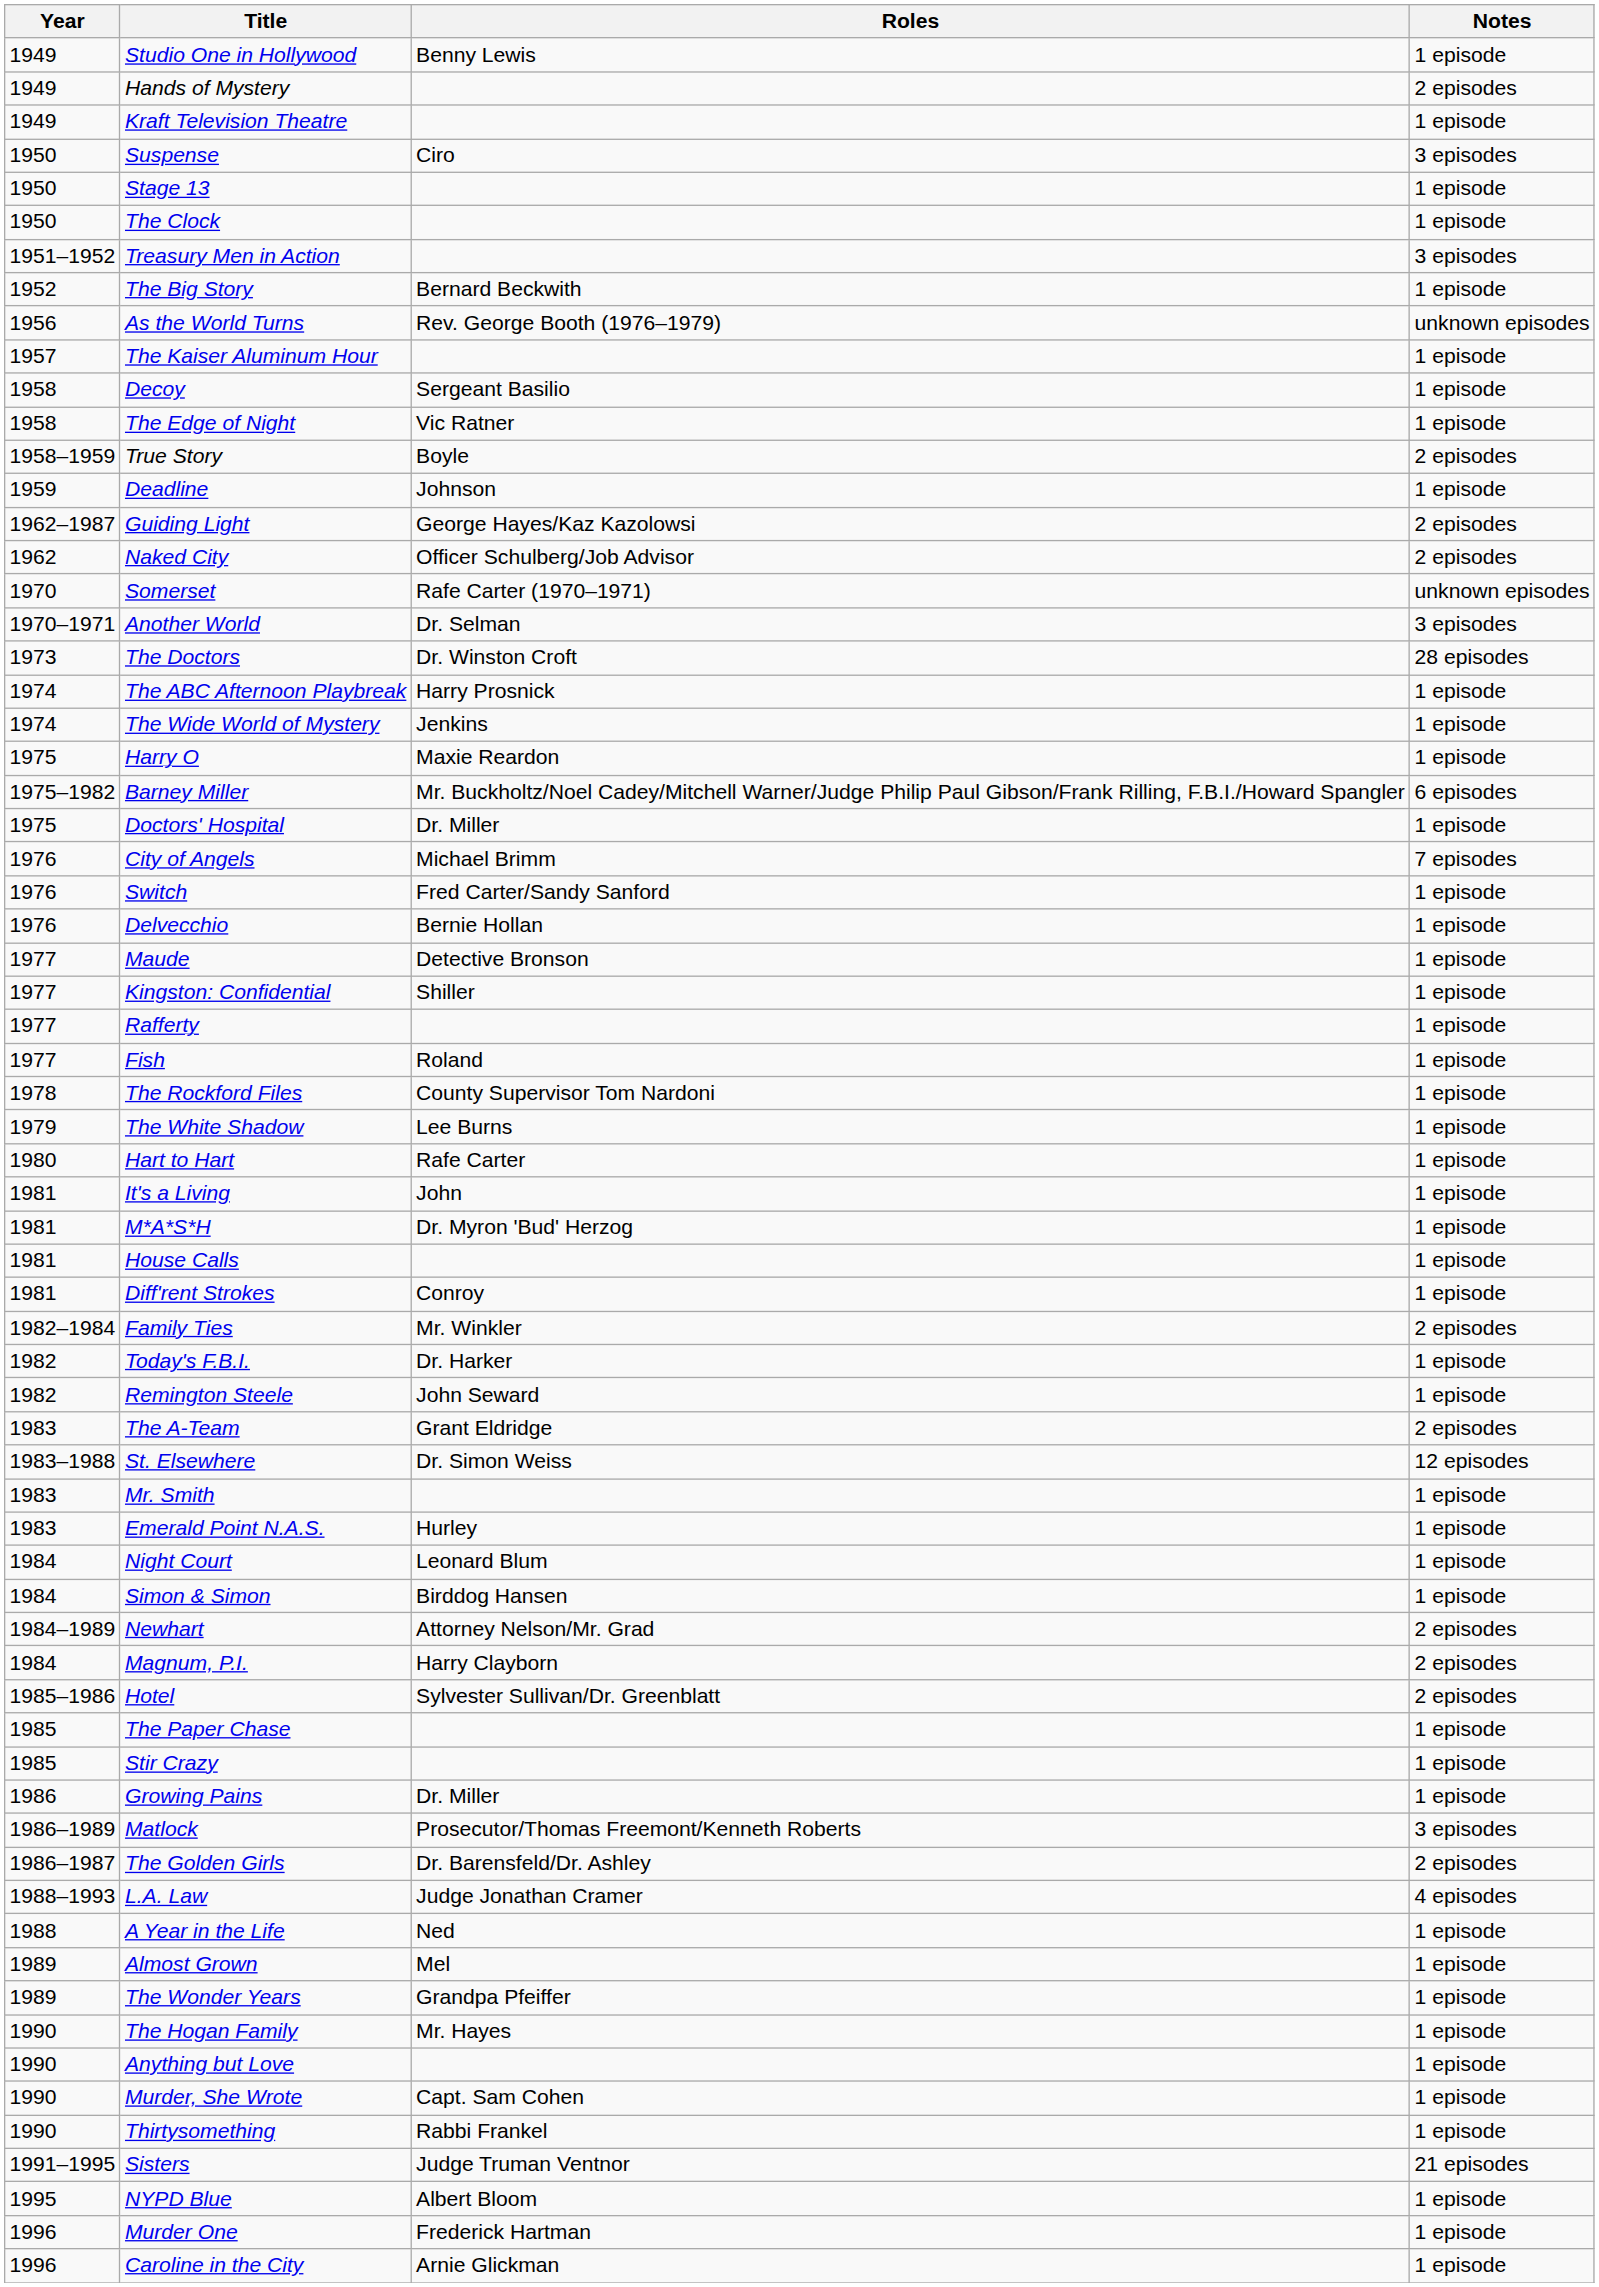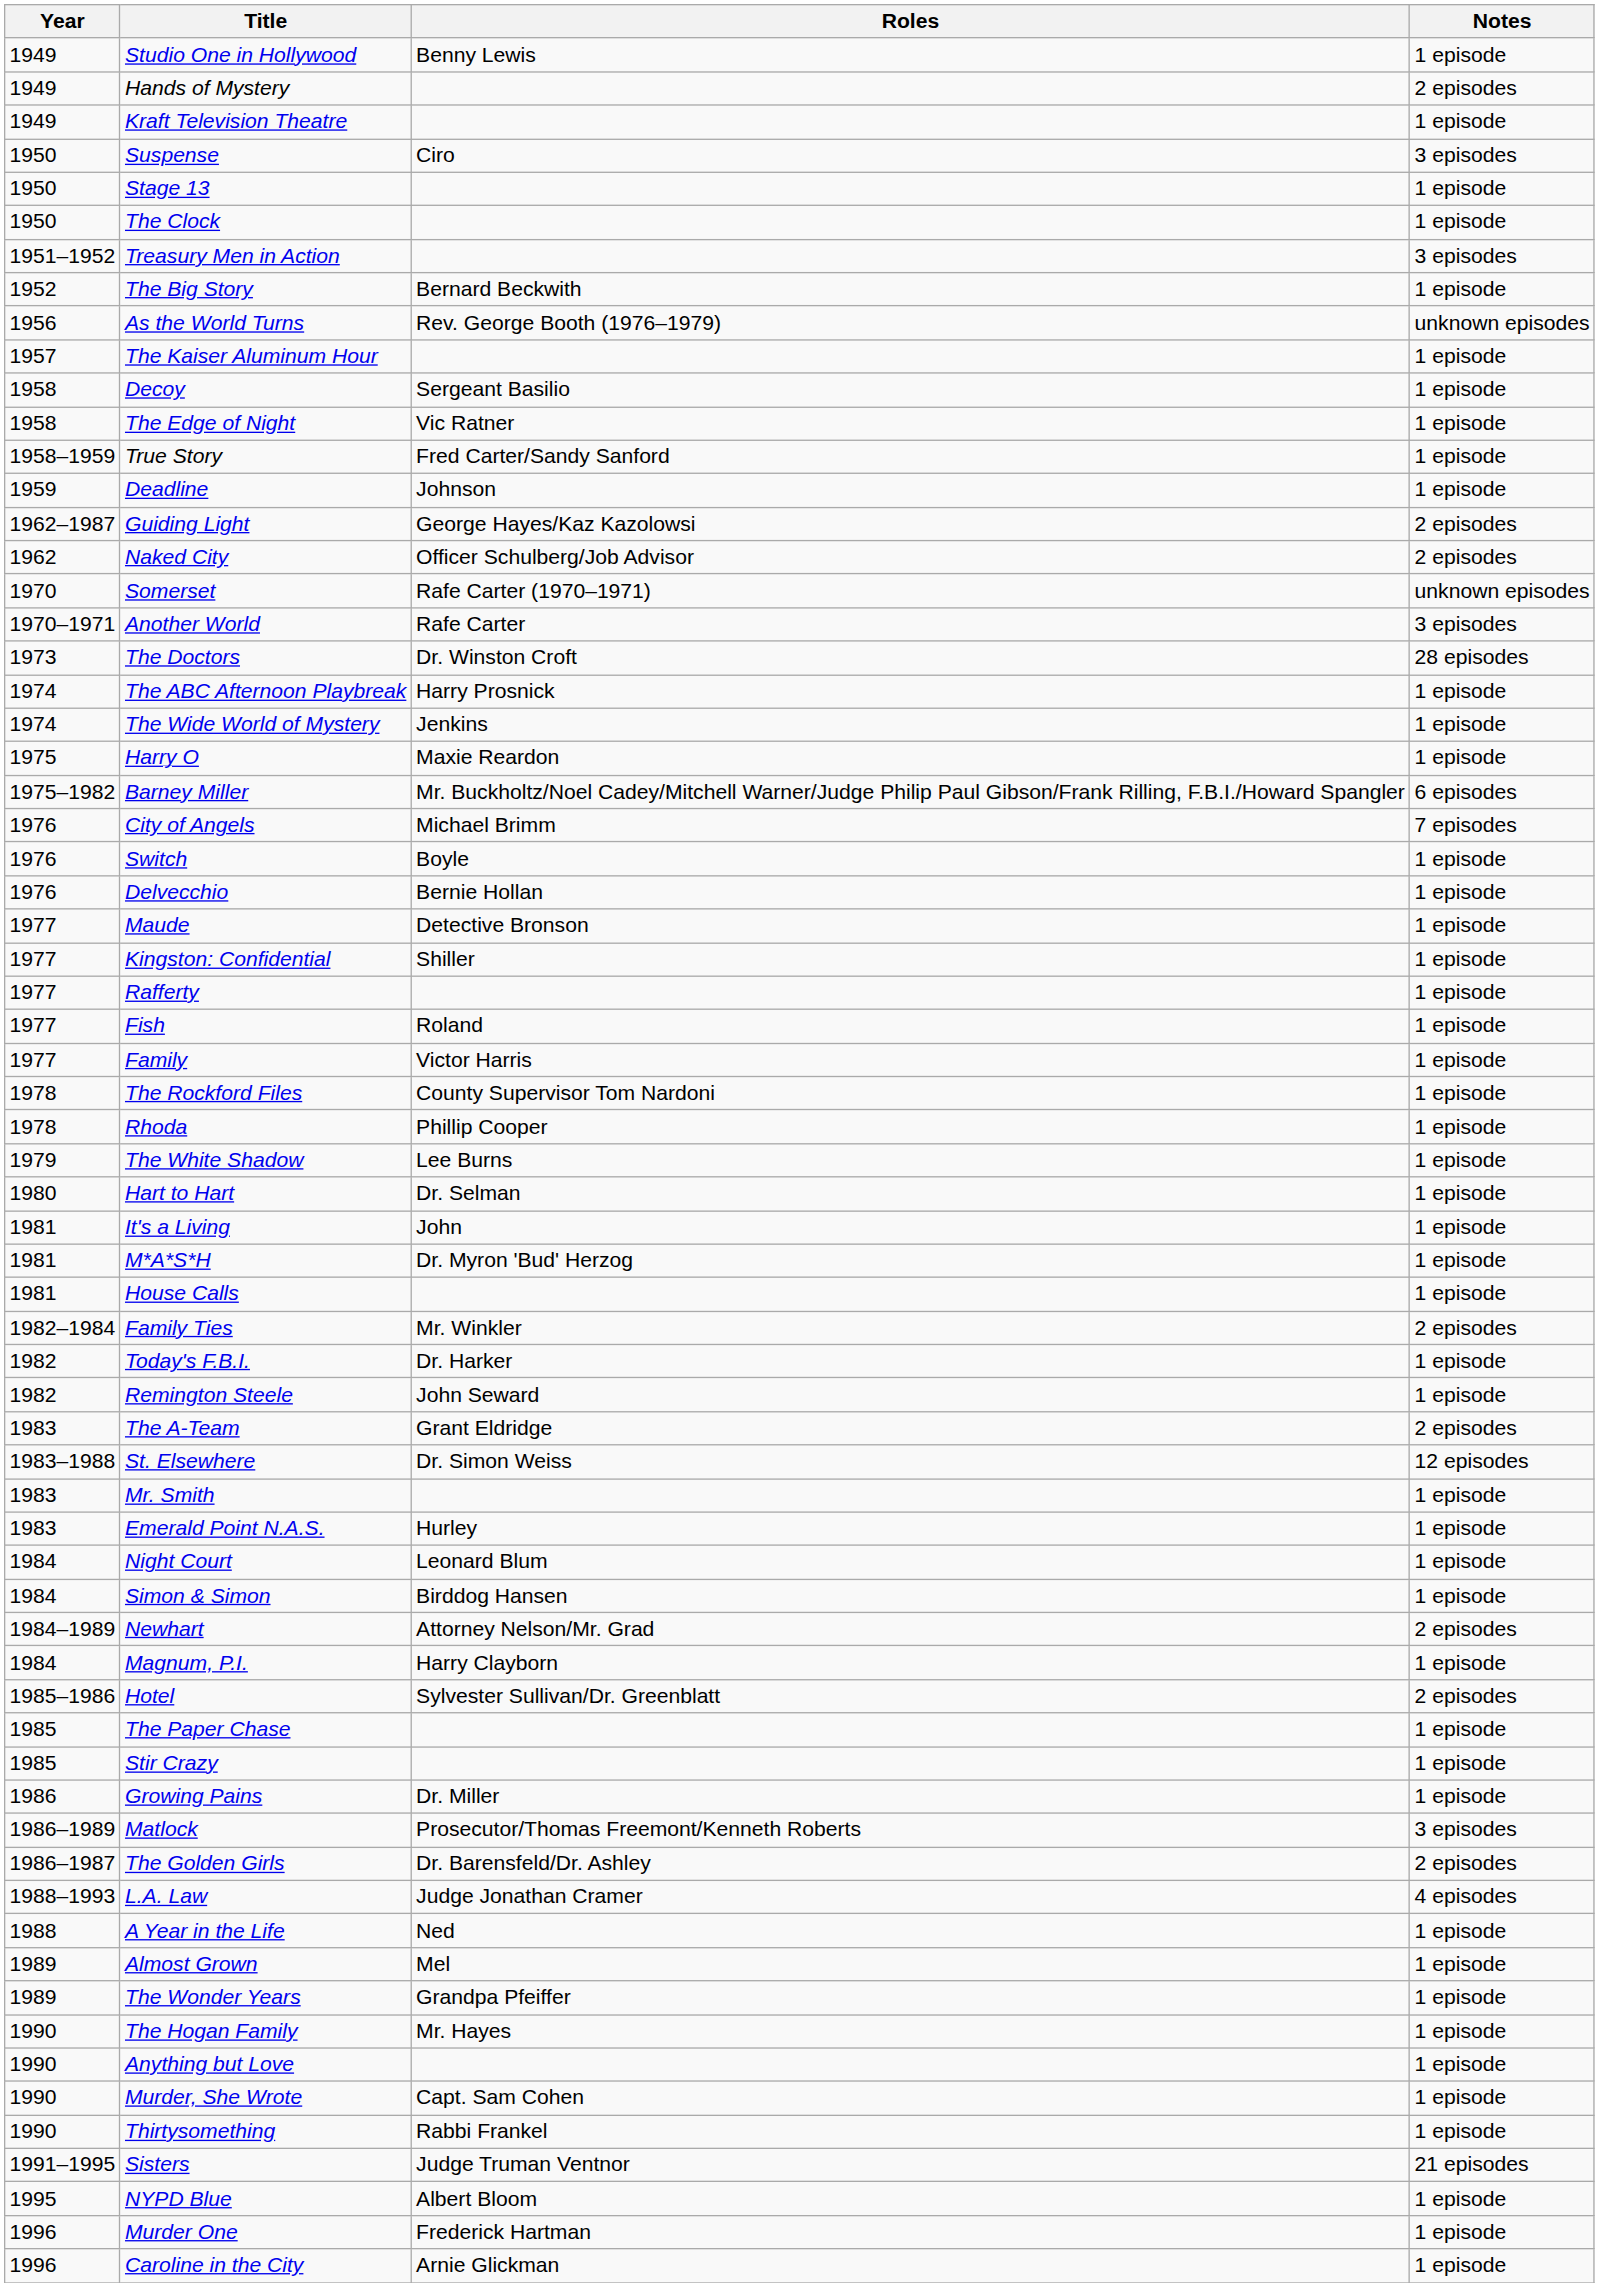True Story | Roles: Boyle -> Fred Carter/Sandy Sanford
True Story | Notes: 2 episodes -> 1 episode
Another World | Roles: Dr. Selman -> Rafe Carter
- row: 1975 | Doctors' Hospital | Dr. Miller | 1 episode
Switch | Roles: Fred Carter/Sandy Sanford -> Boyle
+ row: 1977 | Family | Victor Harris | 1 episode
+ row: 1978 | Rhoda | Phillip Cooper | 1 episode
Hart to Hart | Roles: Rafe Carter -> Dr. Selman
- row: 1981 | Diff'rent Strokes | Conroy | 1 episode
Magnum, P.I. | Notes: 2 episodes -> 1 episode
